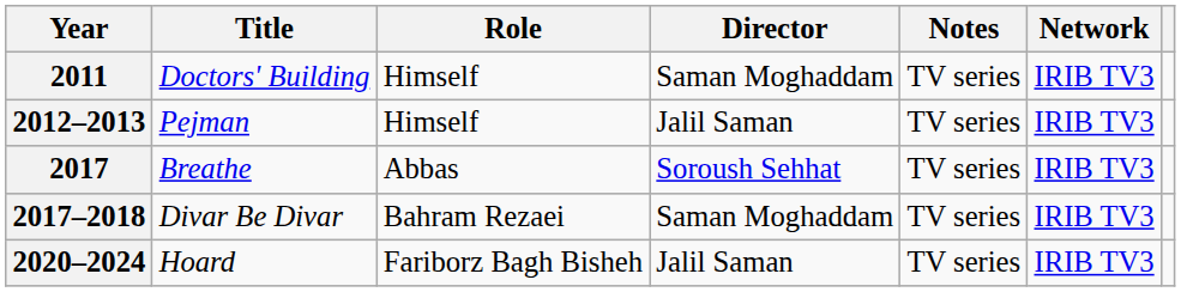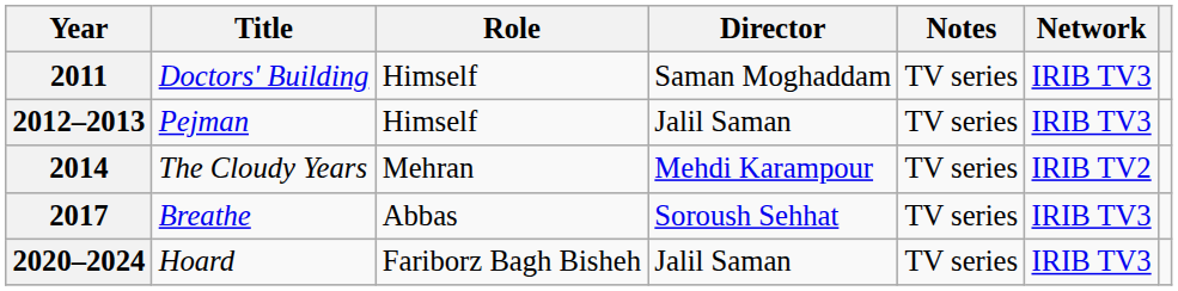+ row: 2014 | The Cloudy Years | Mehran | Mehdi Karampour | TV series | IRIB TV2
- row: 2017–2018 | Divar Be Divar | Bahram Rezaei | Saman Moghaddam | TV series | IRIB TV3
